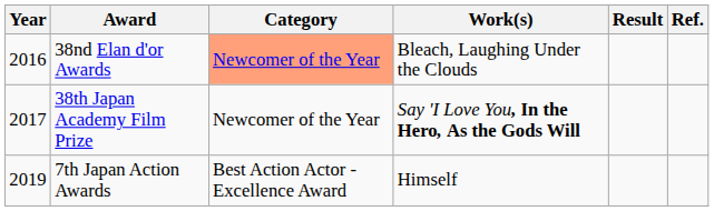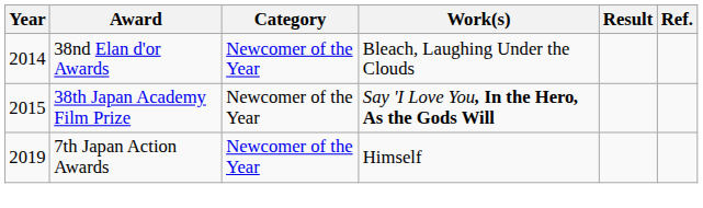38nd Elan d'or Awards | Year: 2016 -> 2014
38nd Elan d'or Awards | Category: lightsalmon background -> no background
38th Japan Academy Film Prize | Year: 2017 -> 2015
7th Japan Action Awards | Category: Best Action Actor - Excellence Award -> Newcomer of the Year
